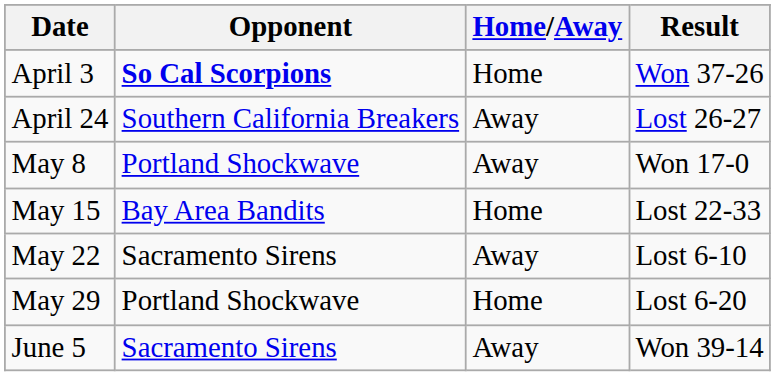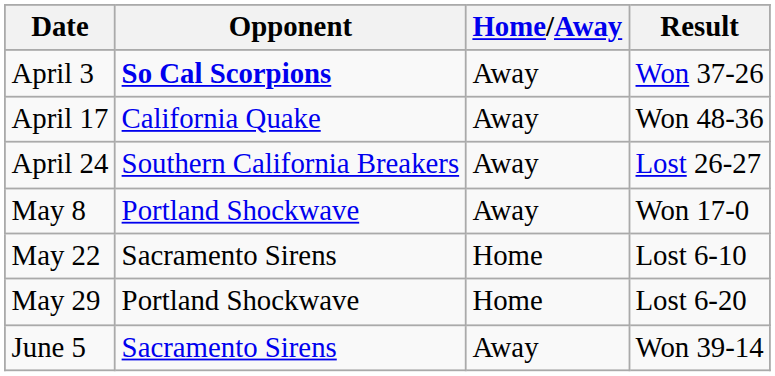April 3 | Home/Away: Home -> Away
+ row: April 17 | California Quake | Away | Won 48-36
- row: May 15 | Bay Area Bandits | Home | Lost 22-33
May 22 | Home/Away: Away -> Home
